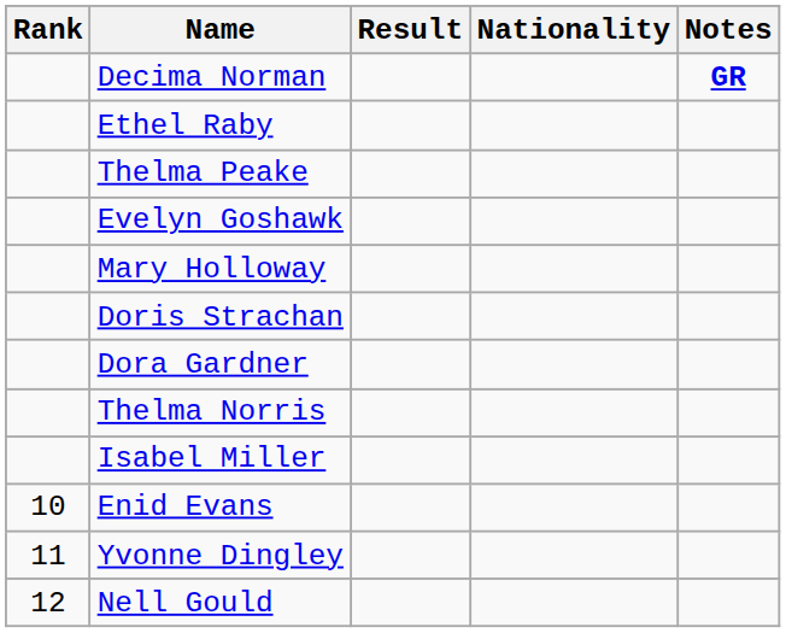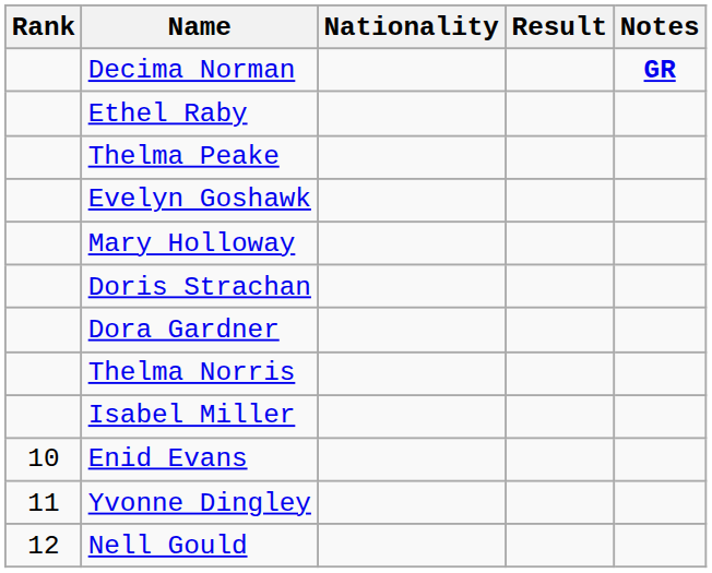columns swapped: Nationality <-> Result
